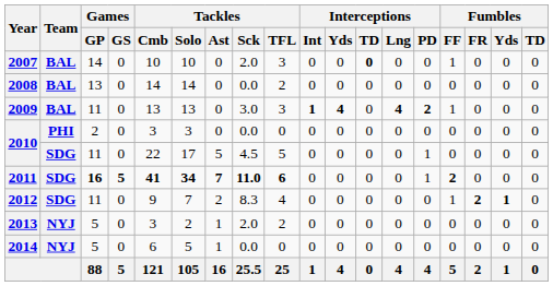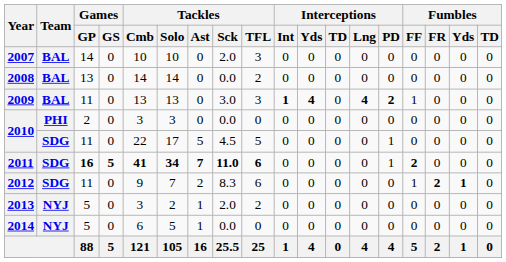2007 | Interceptions / TD: bold -> normal
2007 | Fumbles / FF: 1 -> 0
2012 | Tackles / TFL: 4 -> 6
